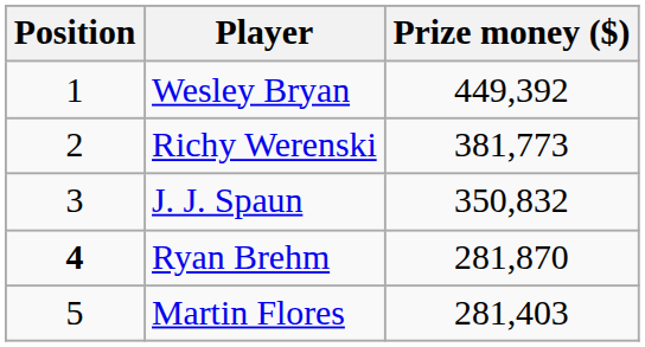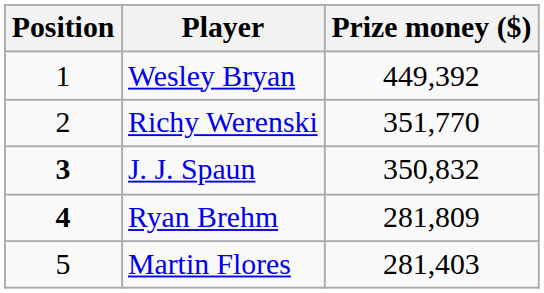Richy Werenski | Prize money ($): 381,773 -> 351,770
J. J. Spaun | Position: normal -> bold
Ryan Brehm | Prize money ($): 281,870 -> 281,809
